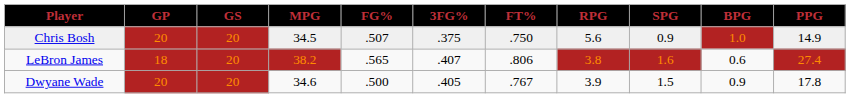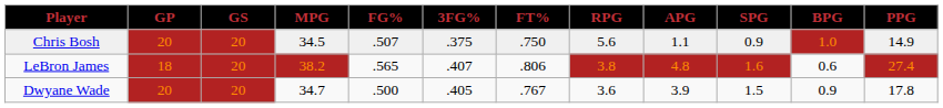+ column: APG | 1.1 | 4.8 | 3.9
Dwyane Wade | MPG: 34.6 -> 34.7
Dwyane Wade | RPG: 3.9 -> 3.6
